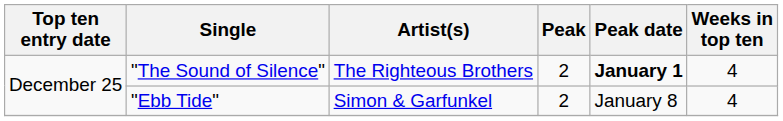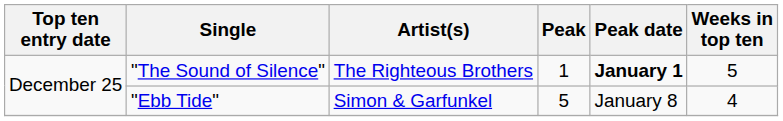"The Sound of Silence" | Peak: 2 -> 1
"The Sound of Silence" | Weeks in top ten: 4 -> 5
"Ebb Tide" | Peak: 2 -> 5
